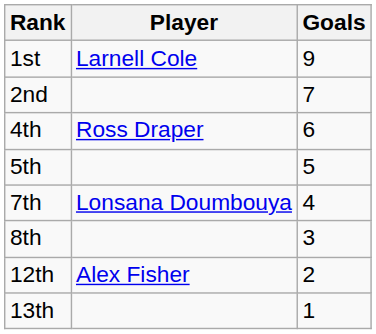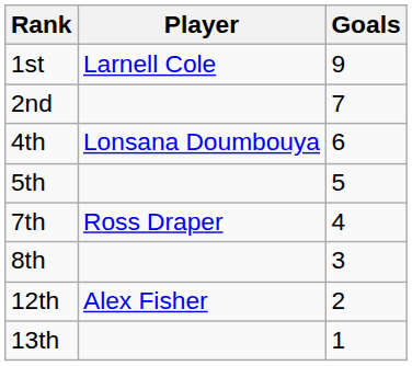4th | Player: Ross Draper -> Lonsana Doumbouya
7th | Player: Lonsana Doumbouya -> Ross Draper
